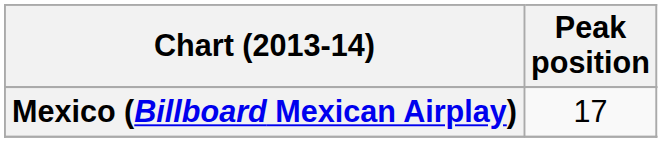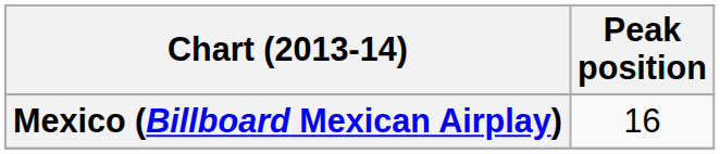Mexico (Billboard Mexican Airplay) | Peak position: 17 -> 16
